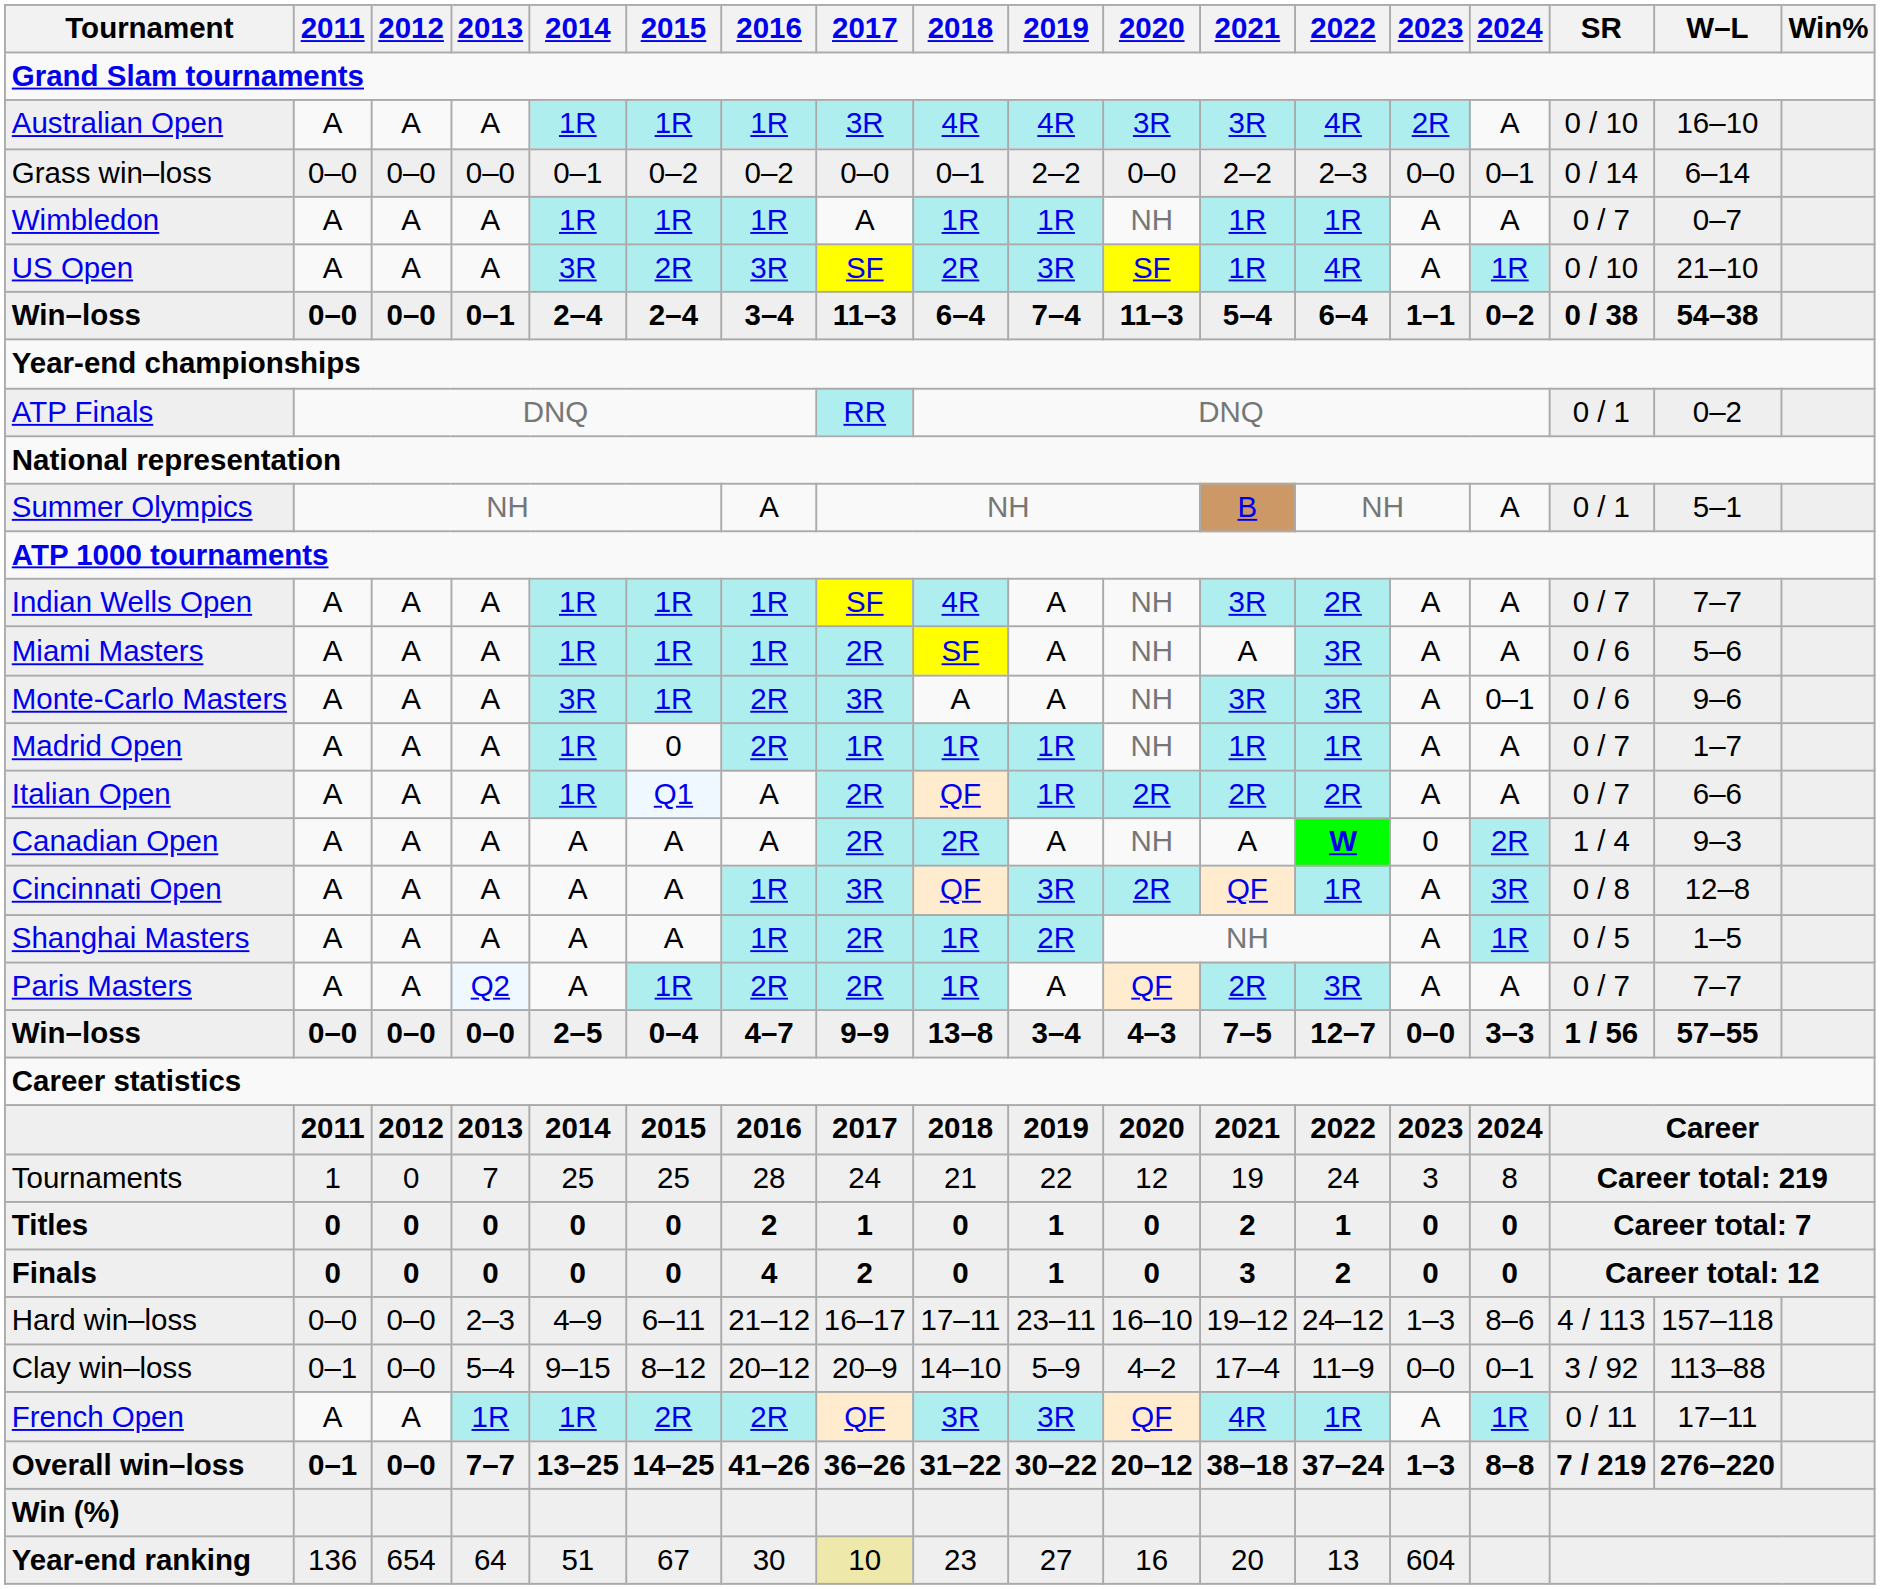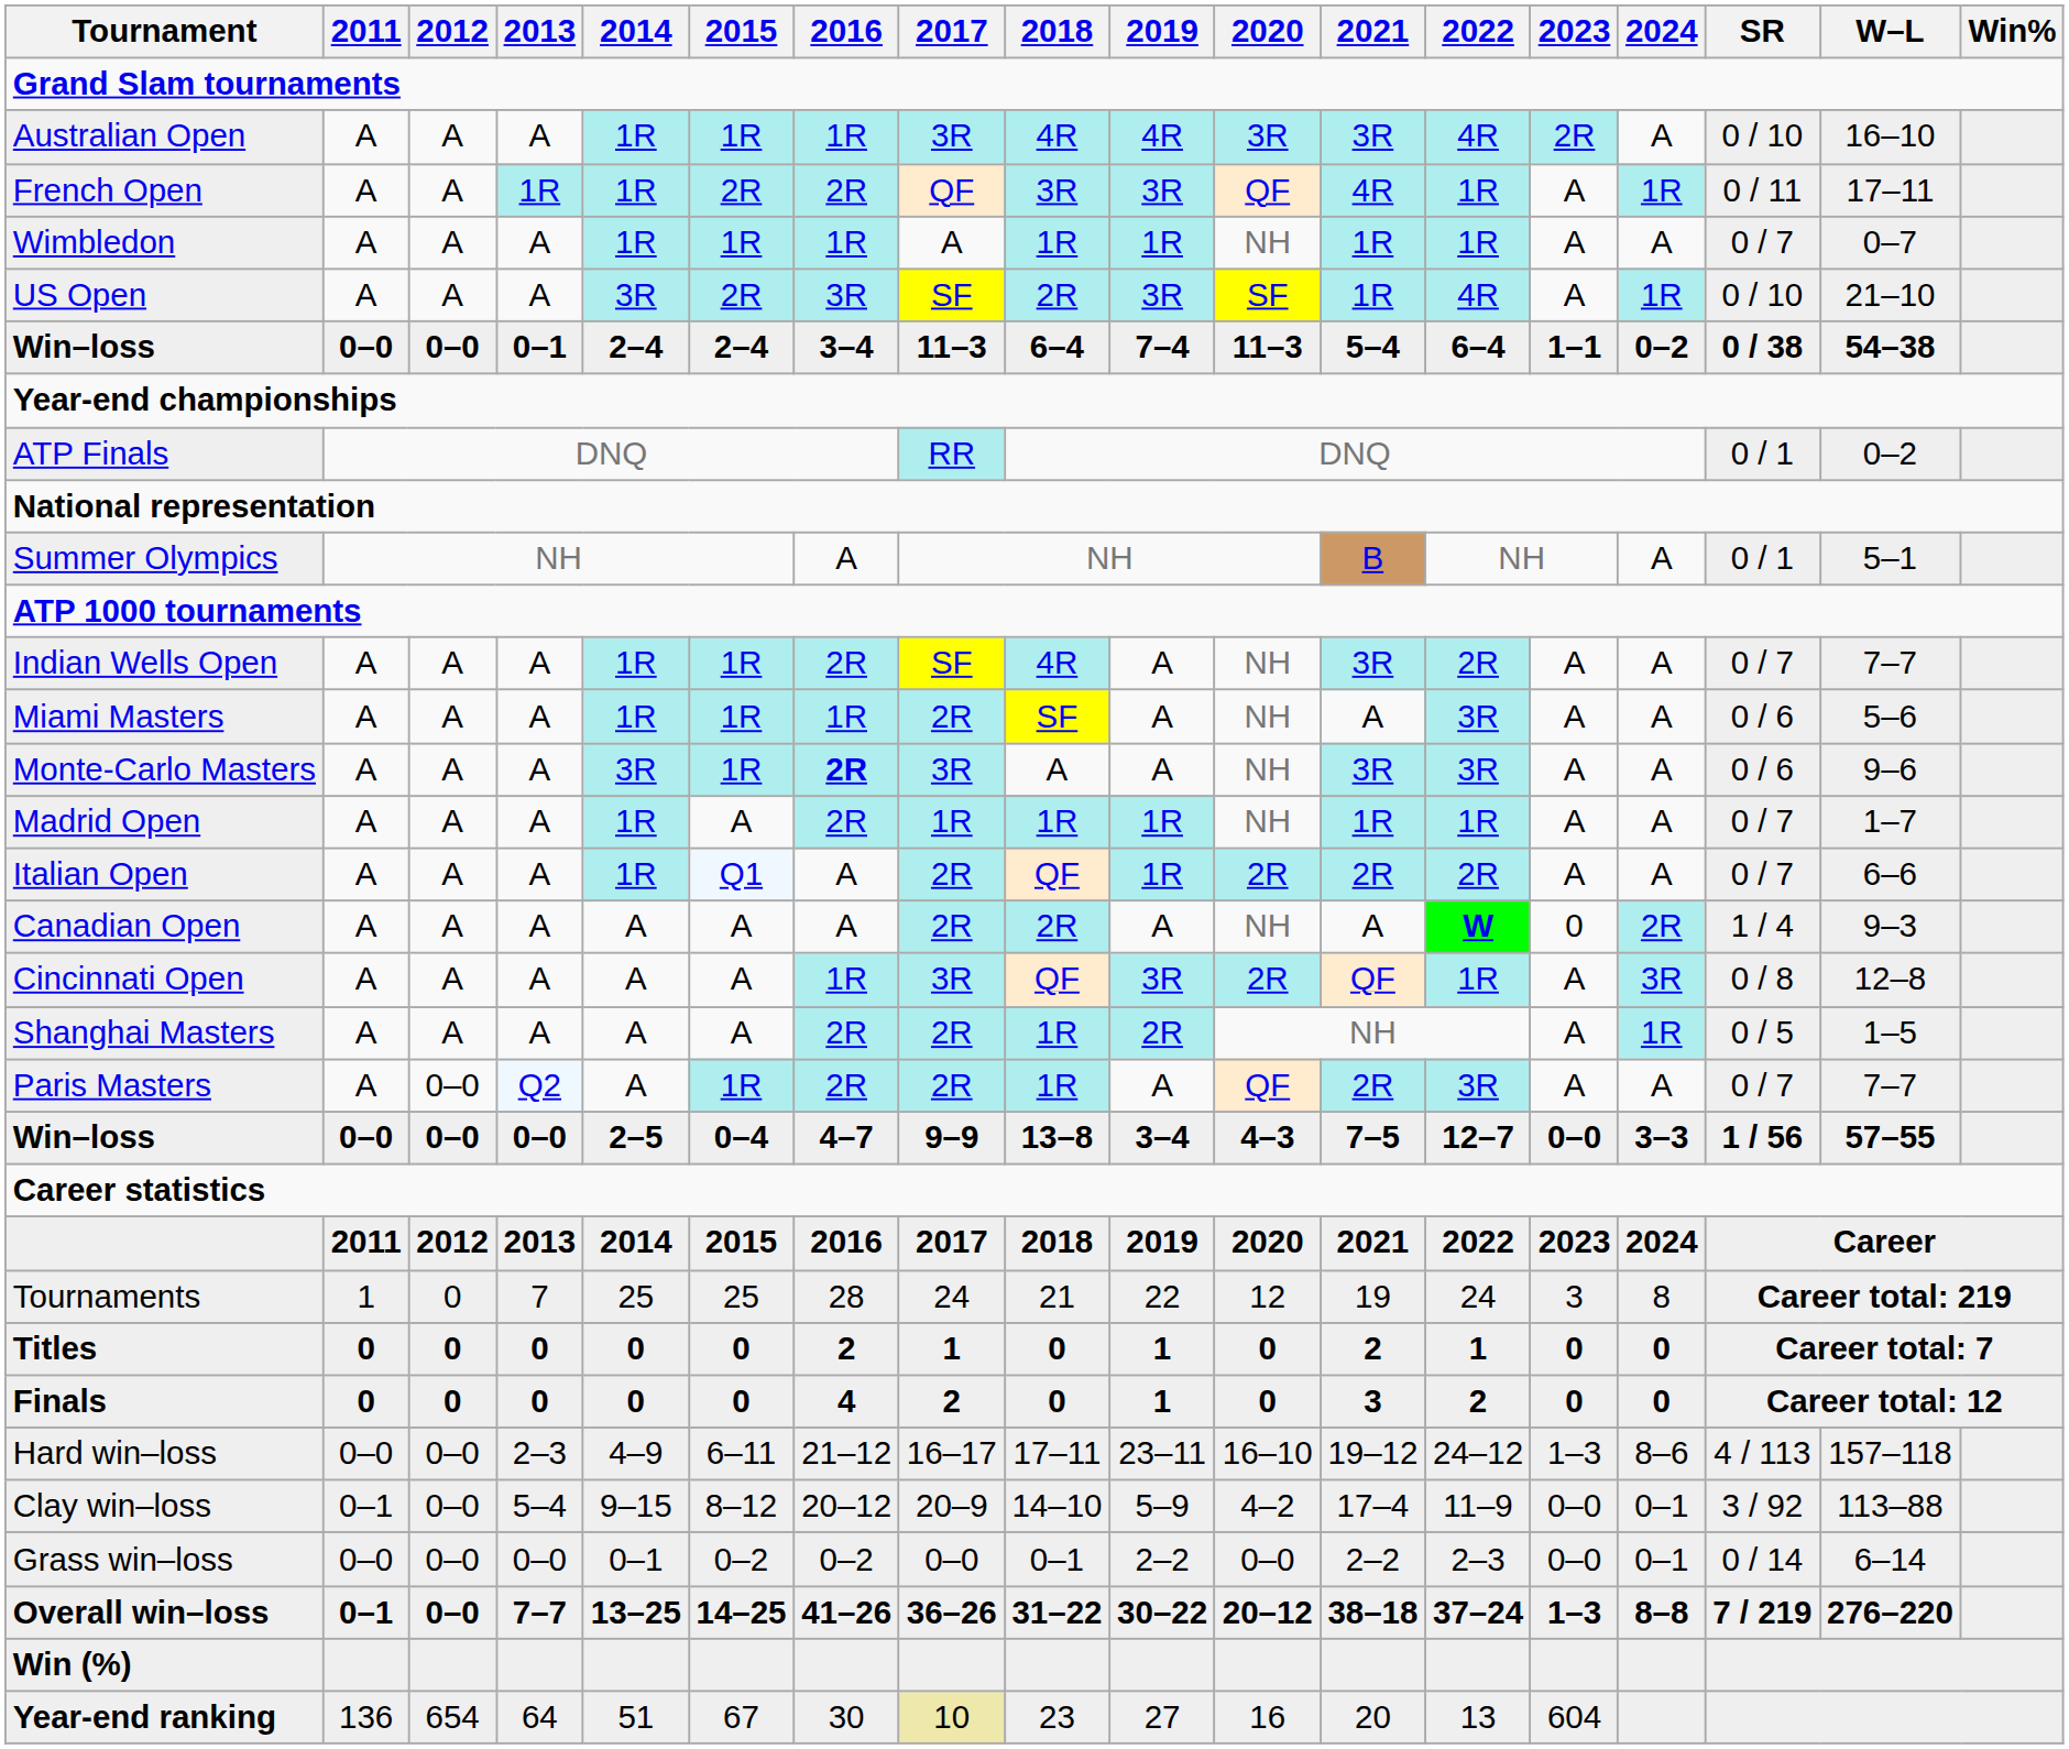rows swapped: French Open <-> Grass win–loss
Indian Wells Open | 2016: 1R -> 2R
Monte-Carlo Masters | 2016: normal -> bold
Monte-Carlo Masters | 2024: 0–1 -> A
Madrid Open | 2015: 0 -> A
Shanghai Masters | 2016: 1R -> 2R
Paris Masters | 2012: A -> 0–0
